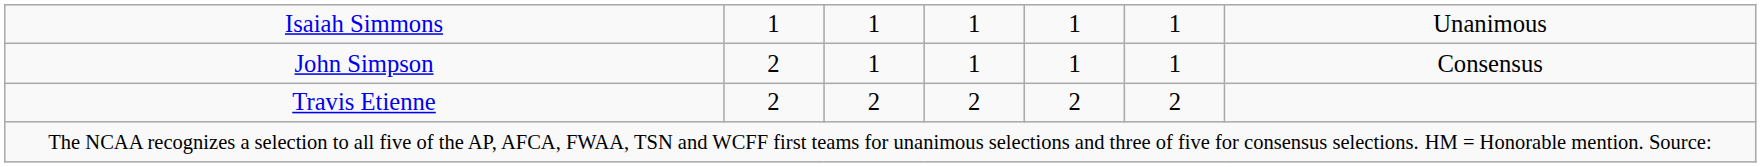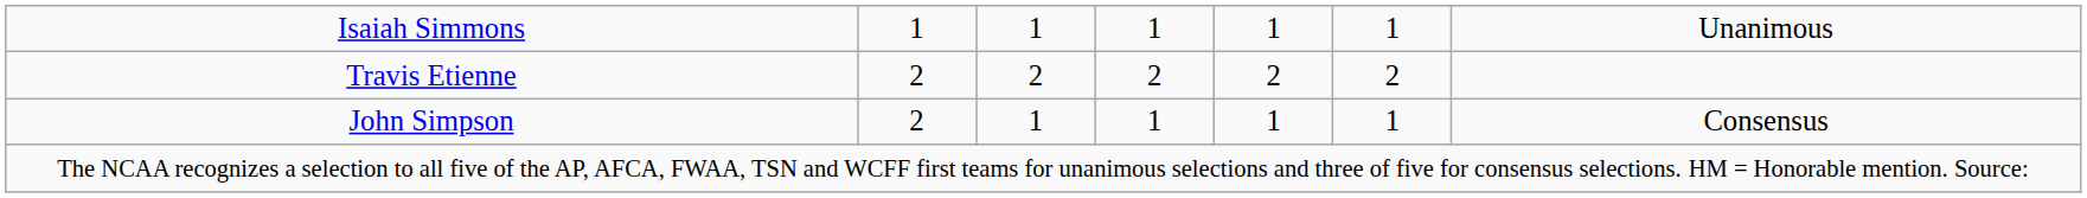rows swapped: Travis Etienne <-> John Simpson
